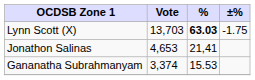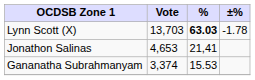Lynn Scott (X) | ±%: -1.75 -> -1.78
